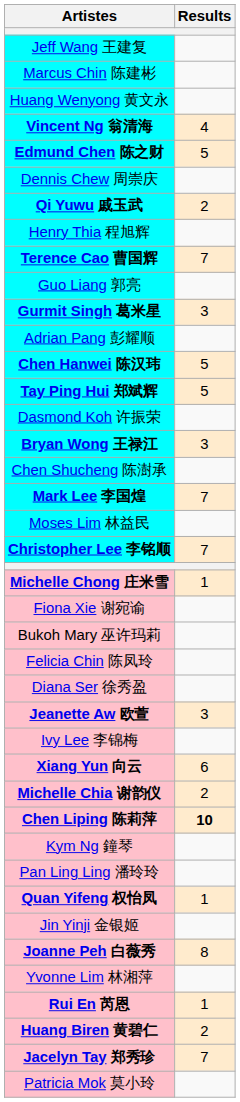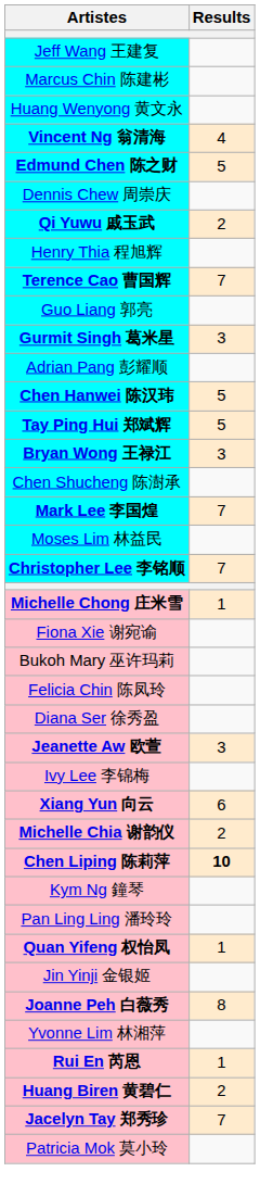- row: Dasmond Koh 许振荣
